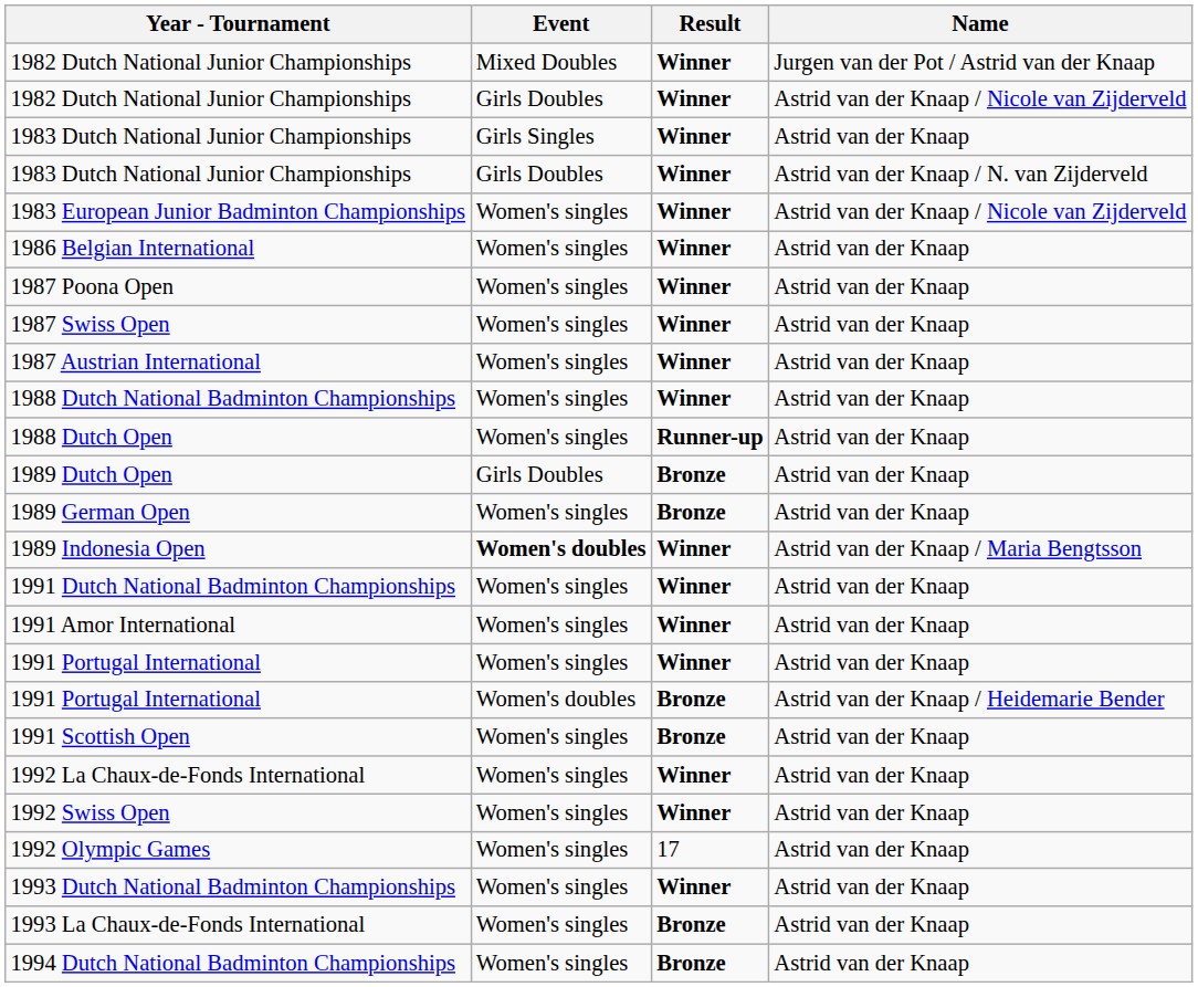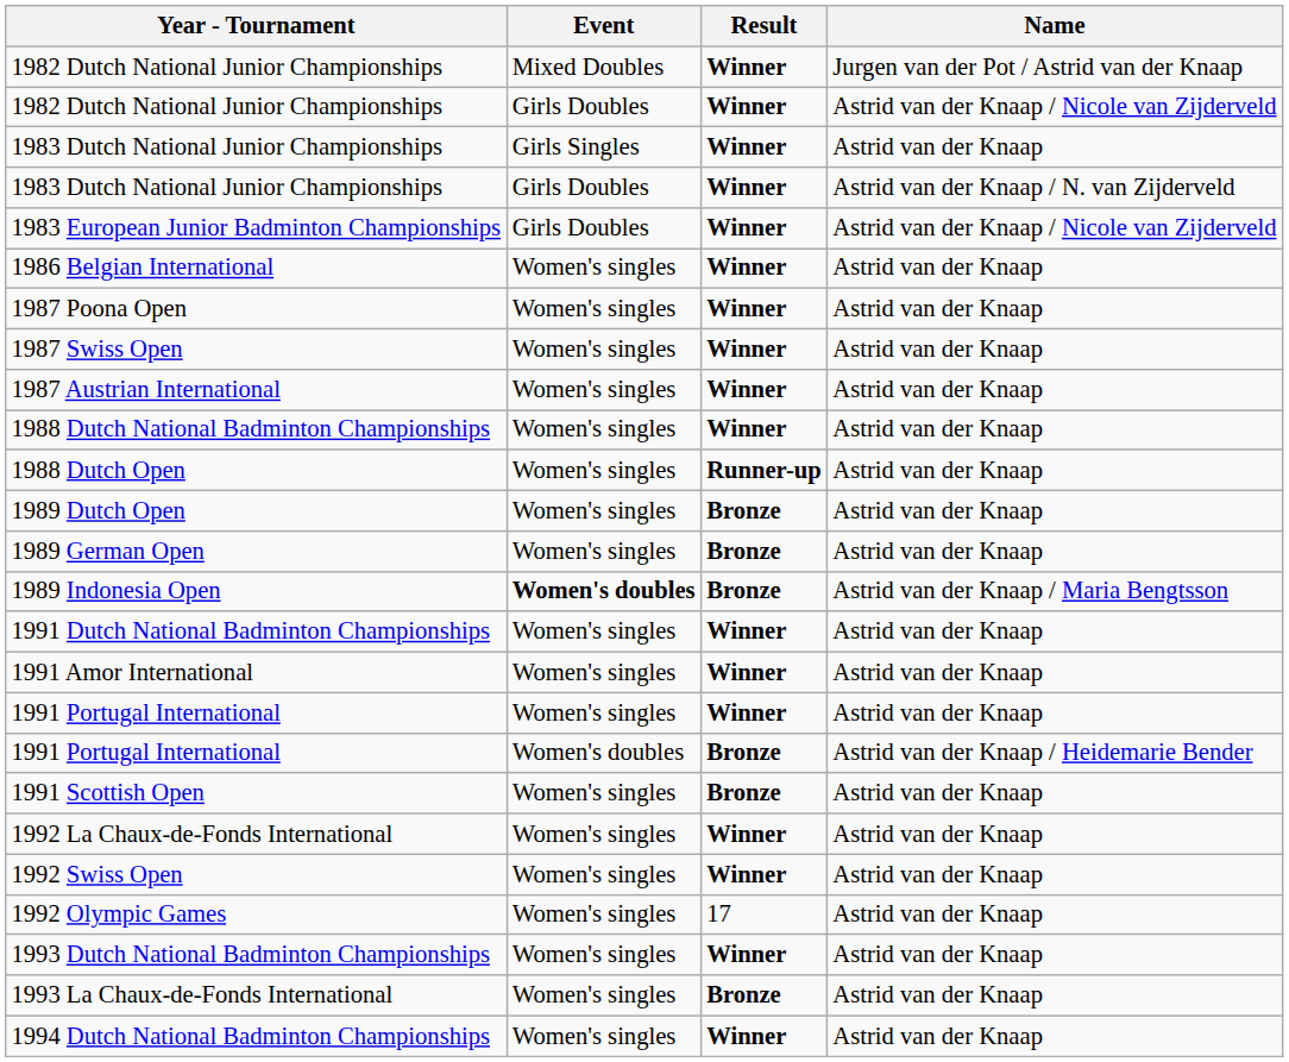1983 European Junior Badminton Championships | Event: Women's singles -> Girls Doubles
1989 Dutch Open | Event: Girls Doubles -> Women's singles
1989 Indonesia Open | Result: Winner -> Bronze
1994 Dutch National Badminton Championships | Result: Bronze -> Winner
